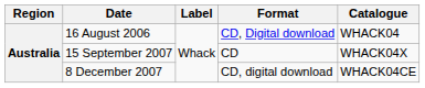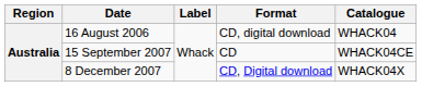16 August 2006 | Format: CD, Digital download -> CD, digital download
15 September 2007 | Catalogue: WHACK04X -> WHACK04CE
8 December 2007 | Format: CD, digital download -> CD, Digital download
8 December 2007 | Catalogue: WHACK04CE -> WHACK04X
